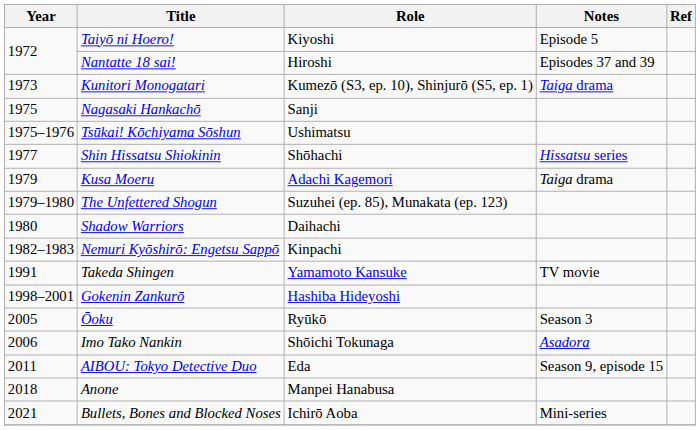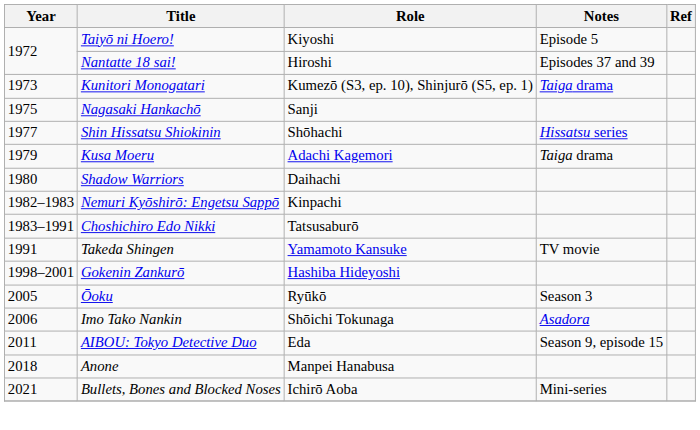- row: 1975–1976 | Tsūkai! Kōchiyama Sōshun | Ushimatsu
- row: 1979–1980 | The Unfettered Shogun | Suzuhei (ep. 85), Munakata (ep. 123)
+ row: 1983–1991 | Choshichiro Edo Nikki | Tatsusaburō
